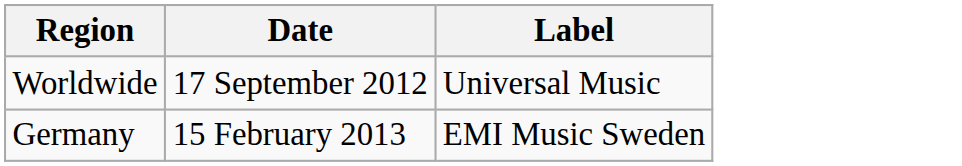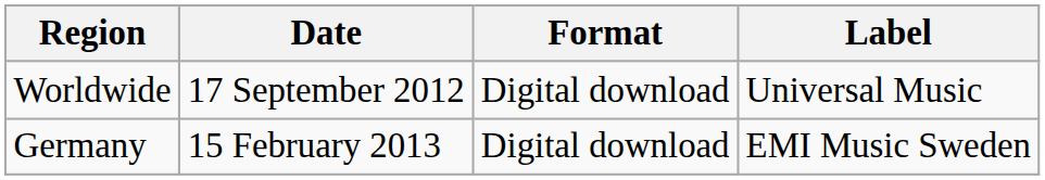+ column: Format | Digital download | Digital download
